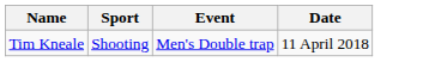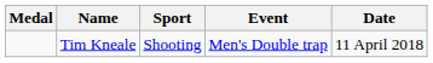+ column: Medal
